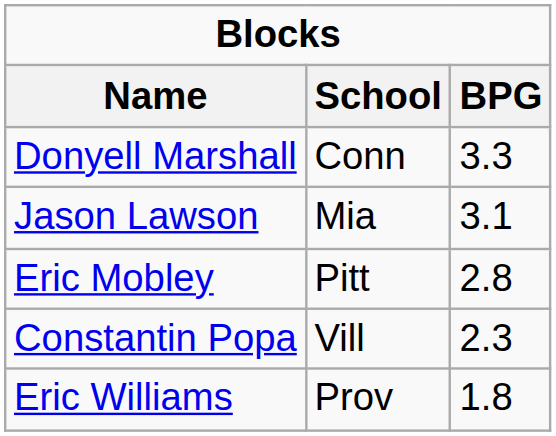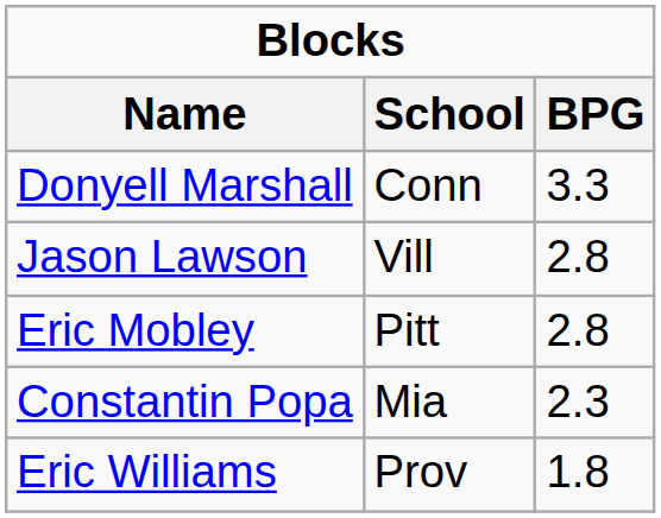Jason Lawson | School: Mia -> Vill
Jason Lawson | BPG: 3.1 -> 2.8
Constantin Popa | School: Vill -> Mia
